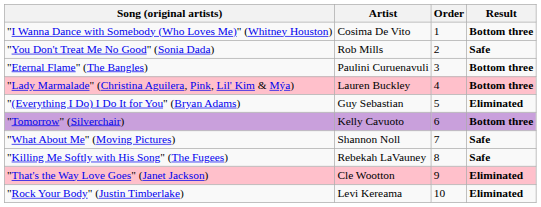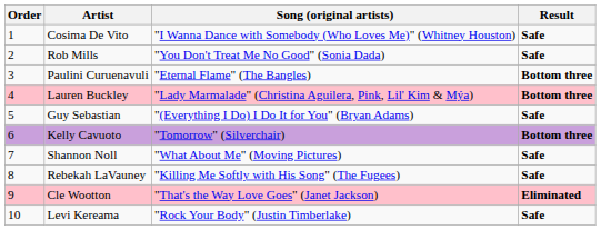columns swapped: Order <-> Song (original artists)
Cosima De Vito | Result: Bottom three -> Safe
Guy Sebastian | Result: Eliminated -> Safe
Levi Kereama | Result: Eliminated -> Safe
